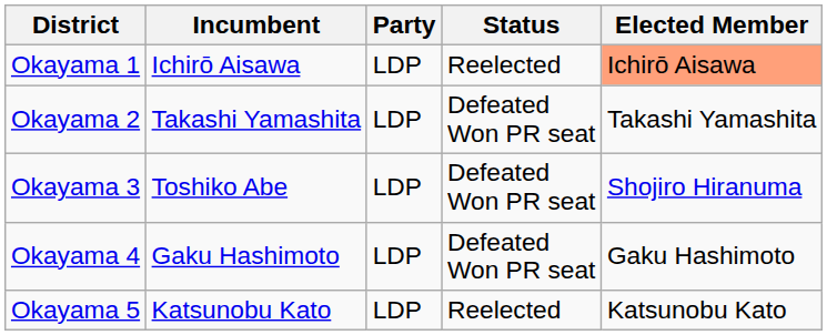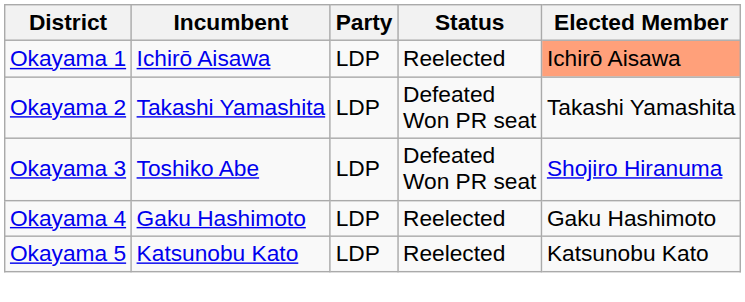Okayama 4 | Status: Defeated Won PR seat -> Reelected
